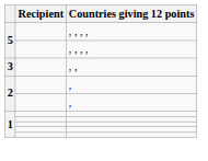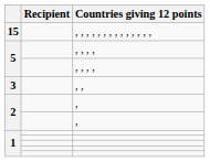+ row: 15 | , , , , , , , , , , , , , ,
